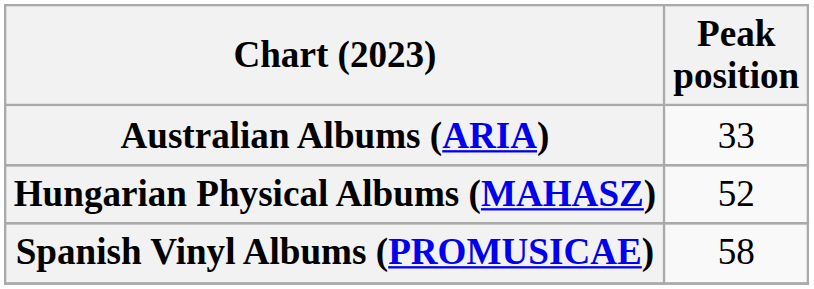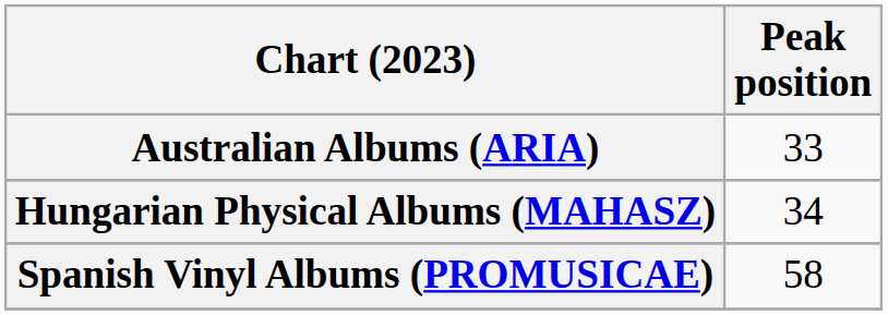Hungarian Physical Albums (MAHASZ) | Peak position: 52 -> 34
